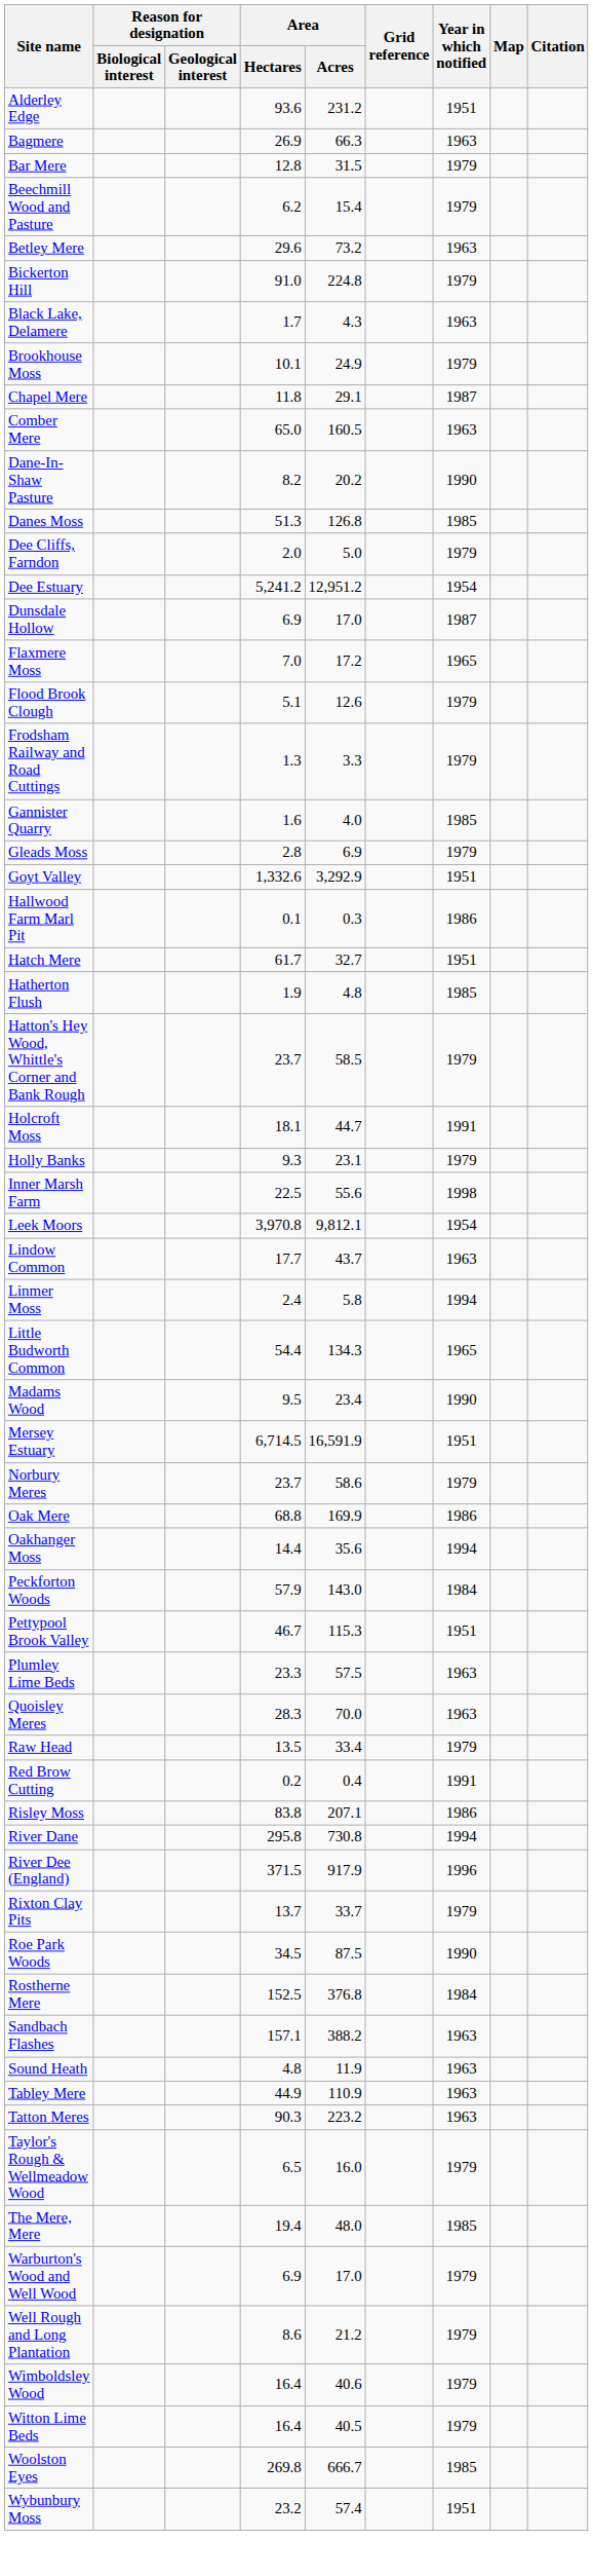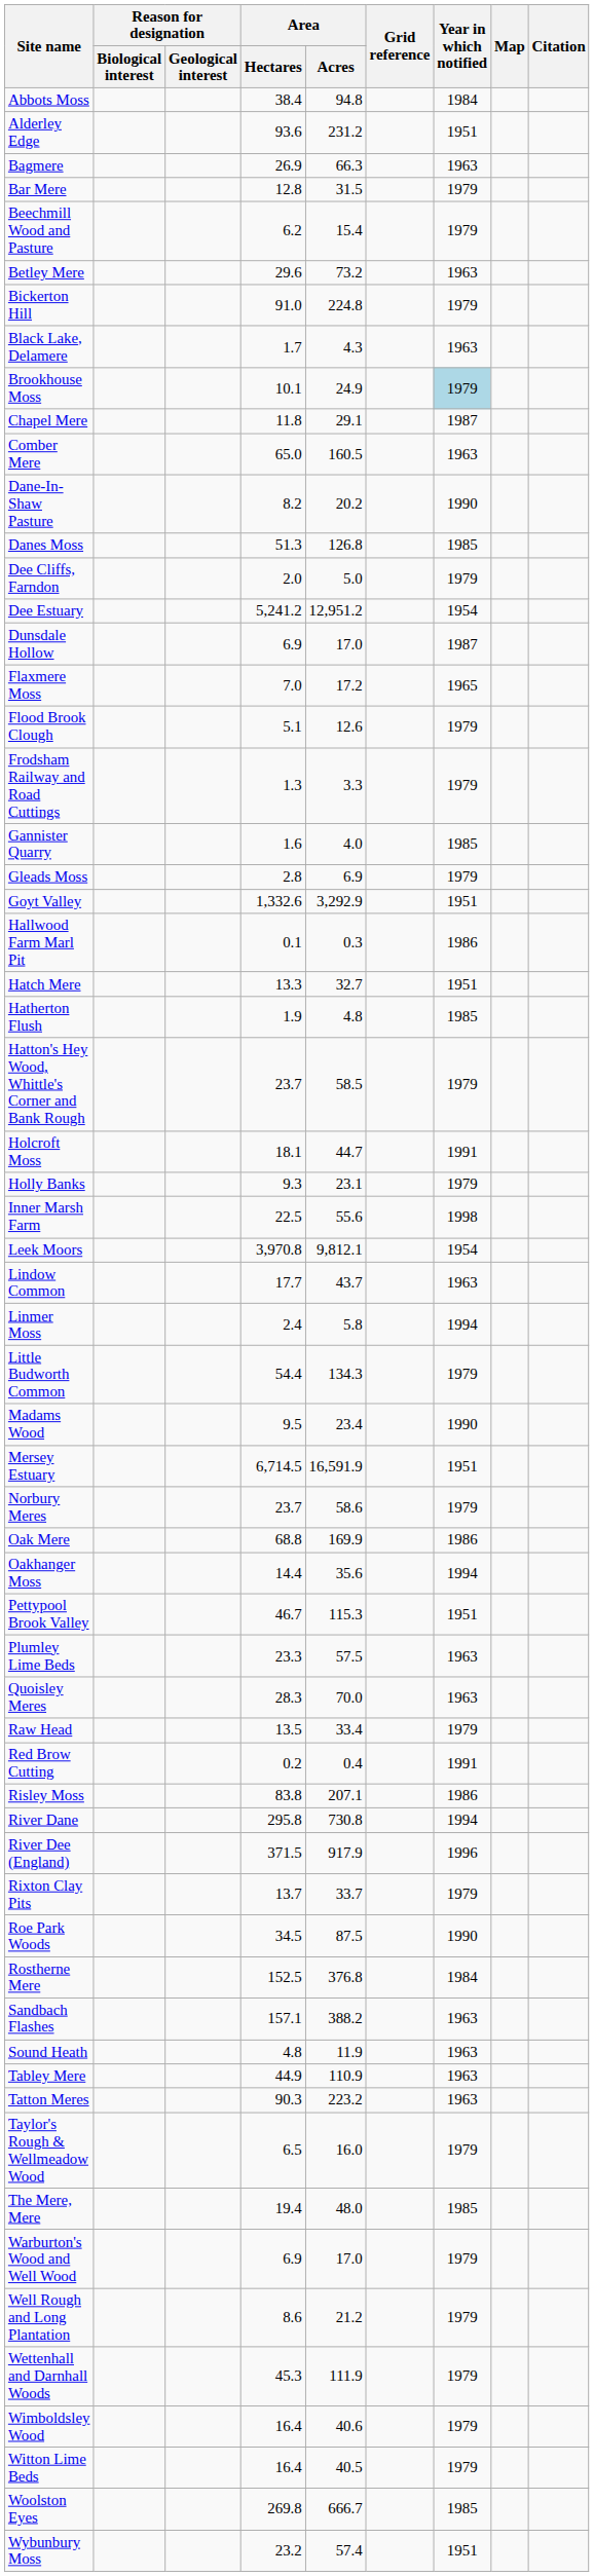+ row: Abbots Moss | 38.4 | 94.8 | 1984
Brookhouse Moss | Year in which notified: no background -> lightblue background
Hatch Mere | Area / Hectares: 61.7 -> 13.3
Little Budworth Common | Year in which notified: 1965 -> 1979
- row: Peckforton Woods | 57.9 | 143.0 | 1984
+ row: Wettenhall and Darnhall Woods | 45.3 | 111.9 | 1979
